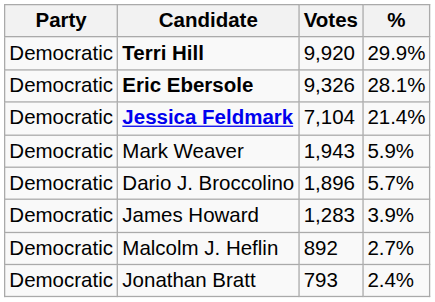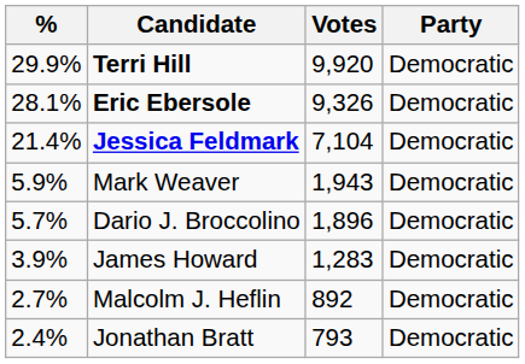columns swapped: Party <-> %
